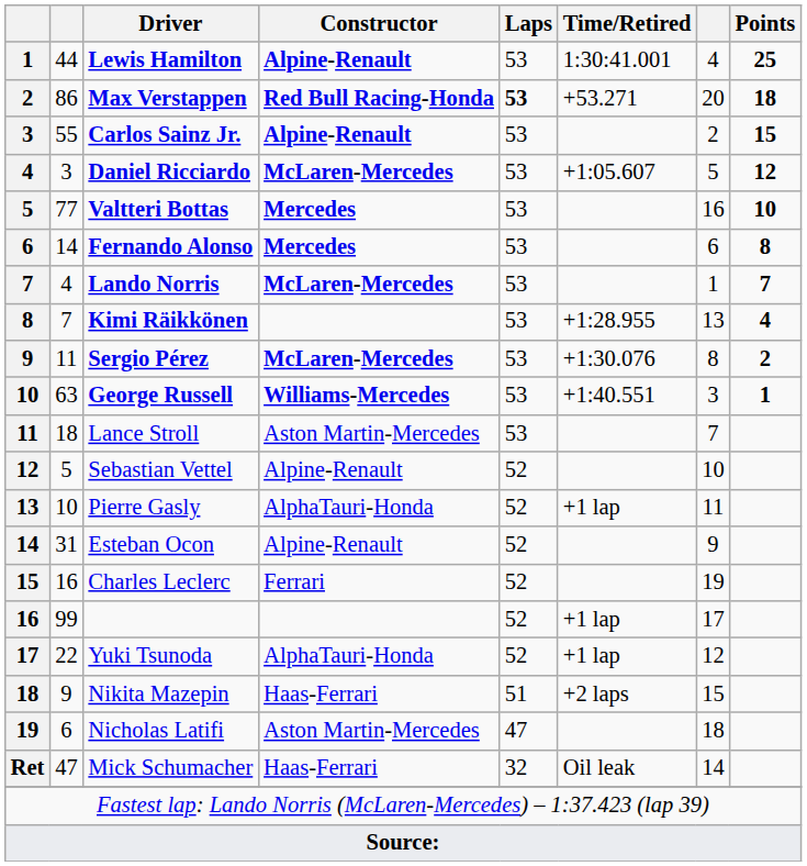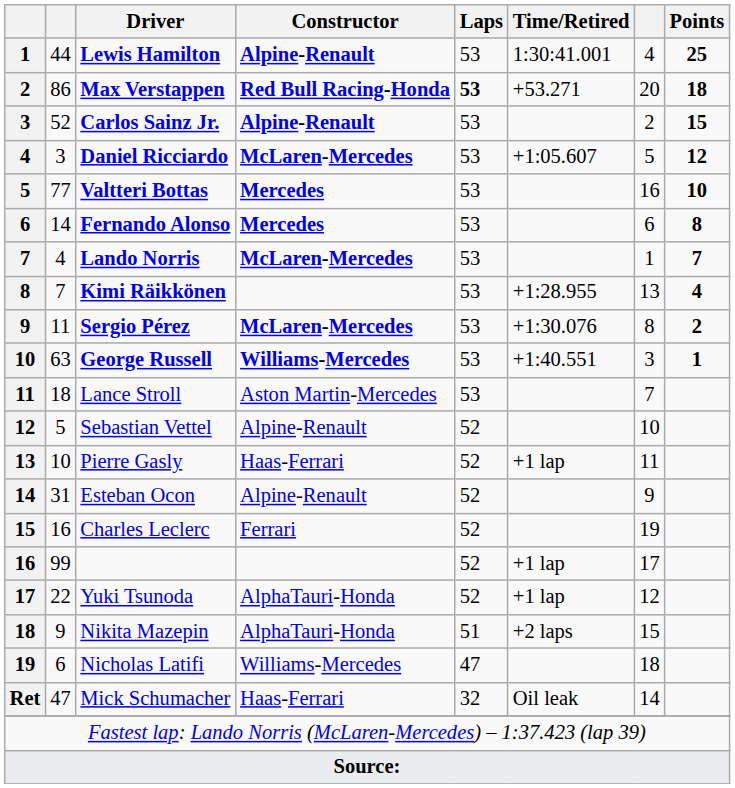Carlos Sainz Jr. | column 2: 55 -> 52
Pierre Gasly | Constructor: AlphaTauri-Honda -> Haas-Ferrari
Nikita Mazepin | Constructor: Haas-Ferrari -> AlphaTauri-Honda
Nicholas Latifi | Constructor: Aston Martin-Mercedes -> Williams-Mercedes
